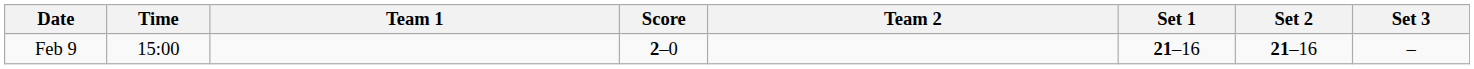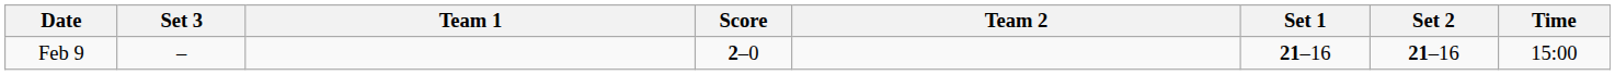columns swapped: Time <-> Set 3
